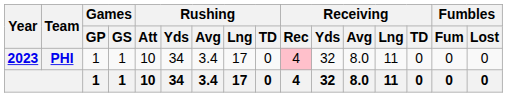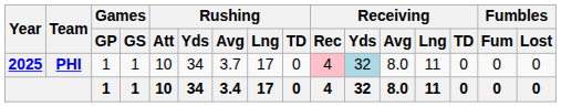PHI | Year: 2023 -> 2025
PHI | Rushing / Avg: 3.4 -> 3.7
PHI | Receiving / Yds: no background -> lightblue background
